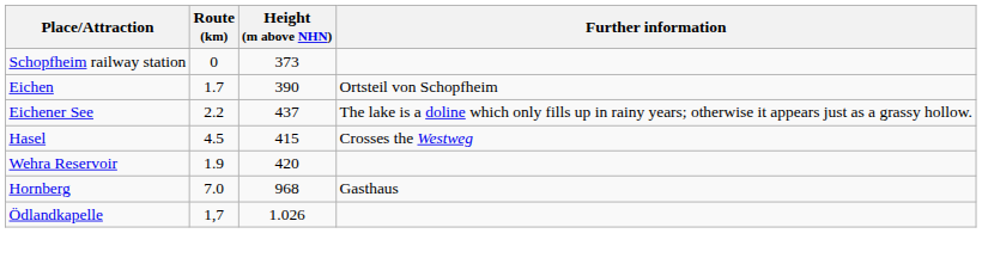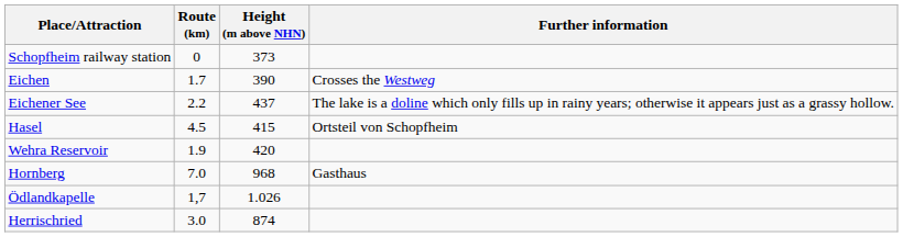Eichen | Further information: Ortsteil von Schopfheim -> Crosses the Westweg
Hasel | Further information: Crosses the Westweg -> Ortsteil von Schopfheim
+ row: Herrischried | 3.0 | 874
